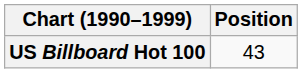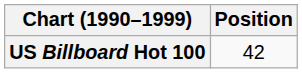US Billboard Hot 100 | Position: 43 -> 42
